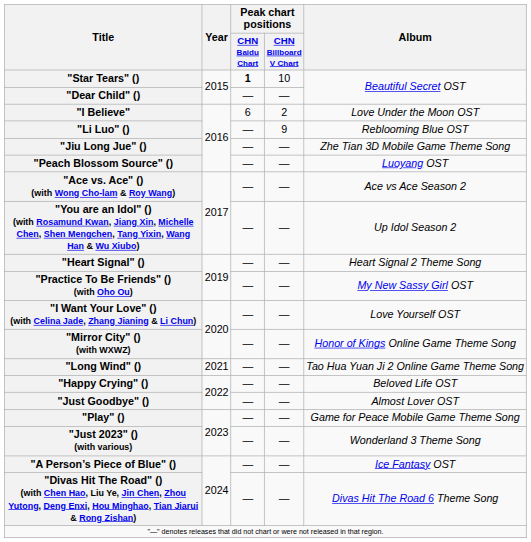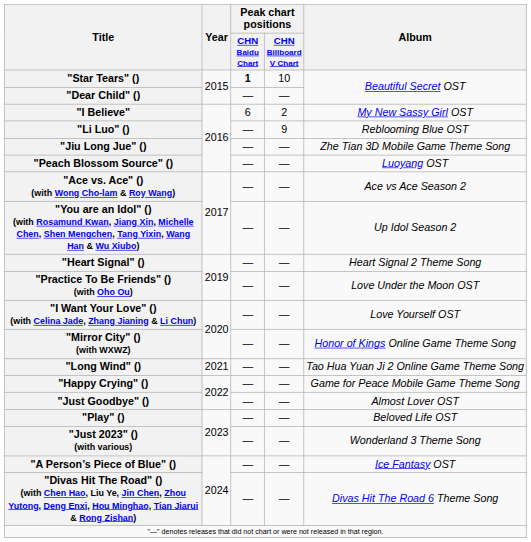"I Believe" | Album: Love Under the Moon OST -> My New Sassy Girl OST
"Practice To Be Friends" () (with Oho Ou) | Album: My New Sassy Girl OST -> Love Under the Moon OST
"Happy Crying" () | Album: Beloved Life OST -> Game for Peace Mobile Game Theme Song
"Play" () | Album: Game for Peace Mobile Game Theme Song -> Beloved Life OST
